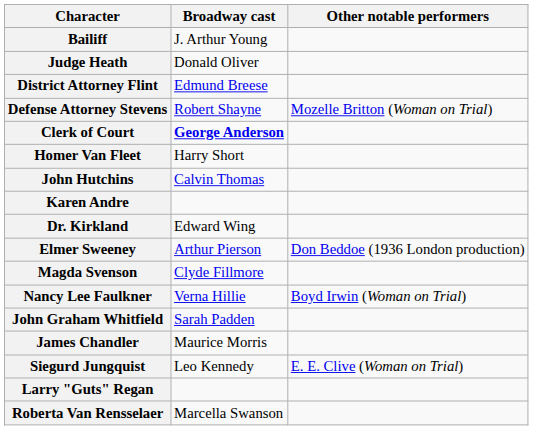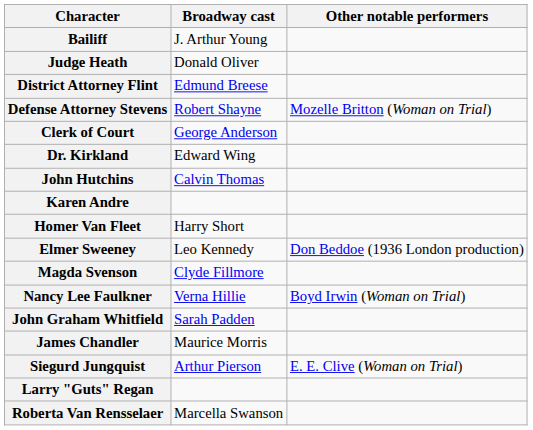Clerk of Court | Broadway cast: bold -> normal
rows swapped: Dr. Kirkland <-> Homer Van Fleet
Elmer Sweeney | Broadway cast: Arthur Pierson -> Leo Kennedy
Siegurd Jungquist | Broadway cast: Leo Kennedy -> Arthur Pierson
